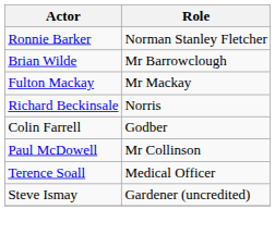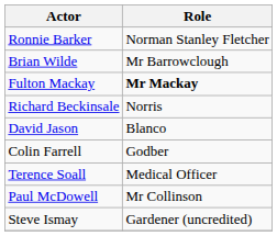Fulton Mackay | Role: normal -> bold
+ row: David Jason | Blanco
rows swapped: Terence Soall <-> Paul McDowell
